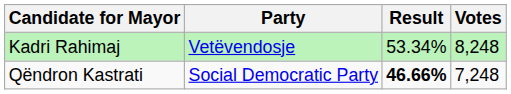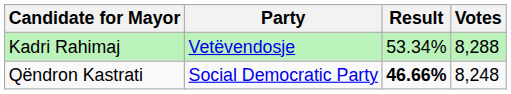Kadri Rahimaj | Votes: 8,248 -> 8,288
Qëndron Kastrati | Votes: 7,248 -> 8,248
